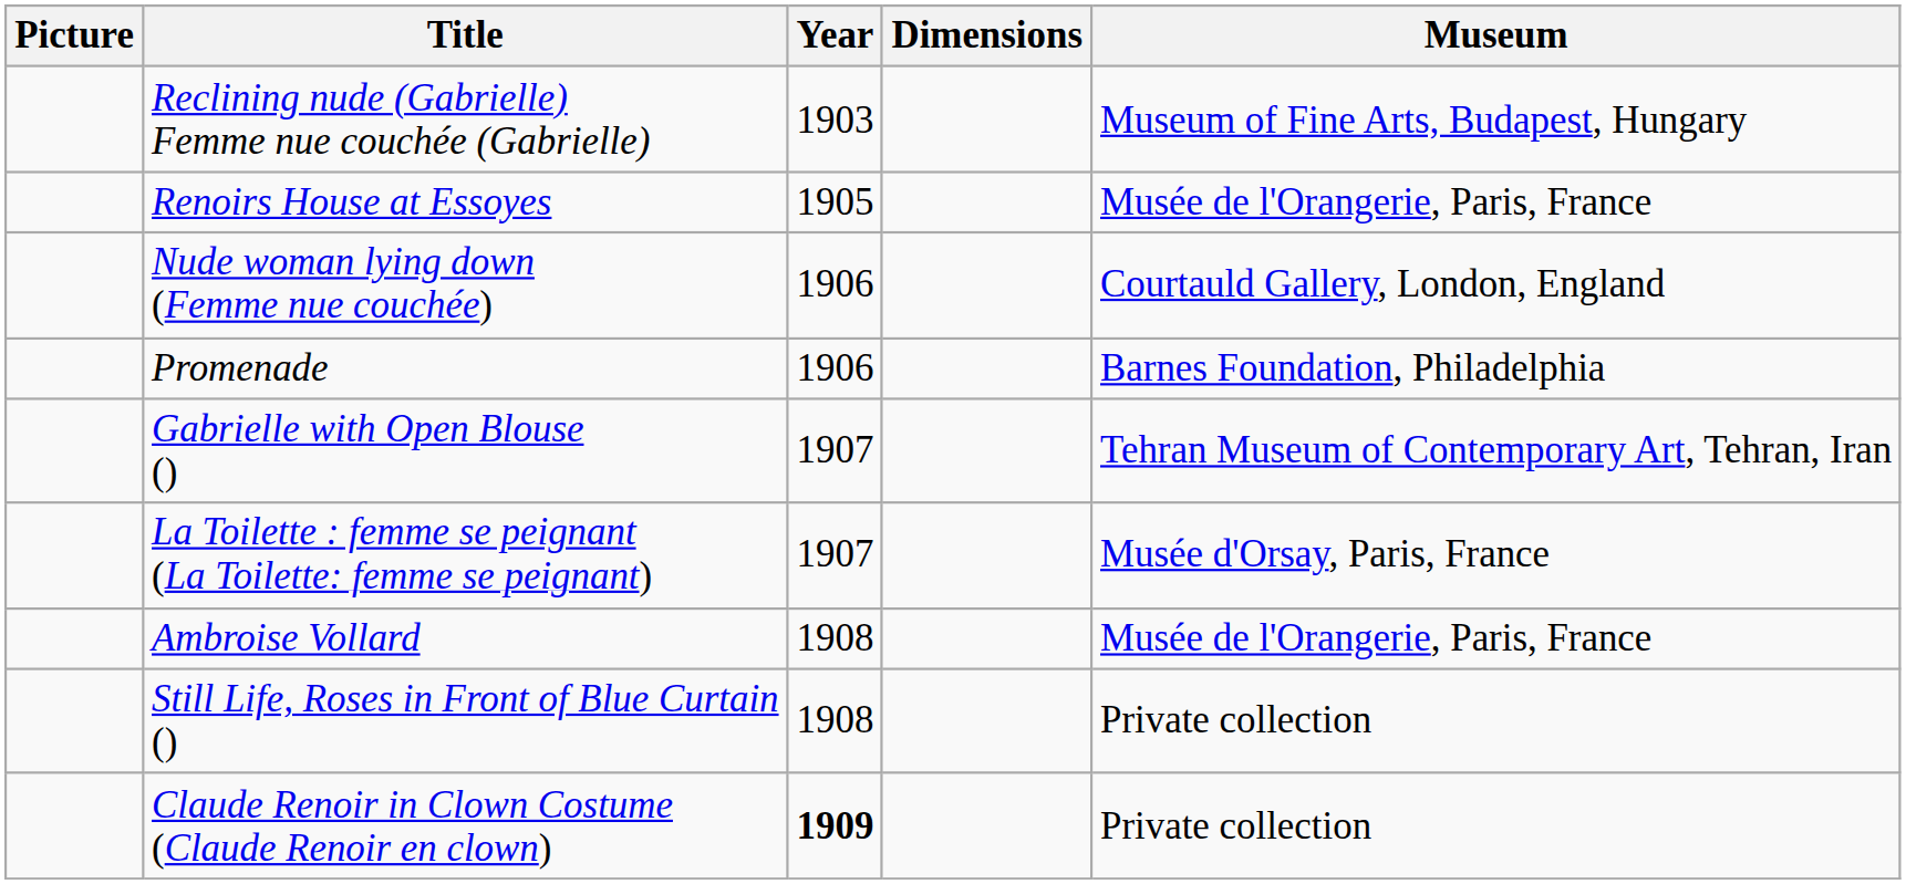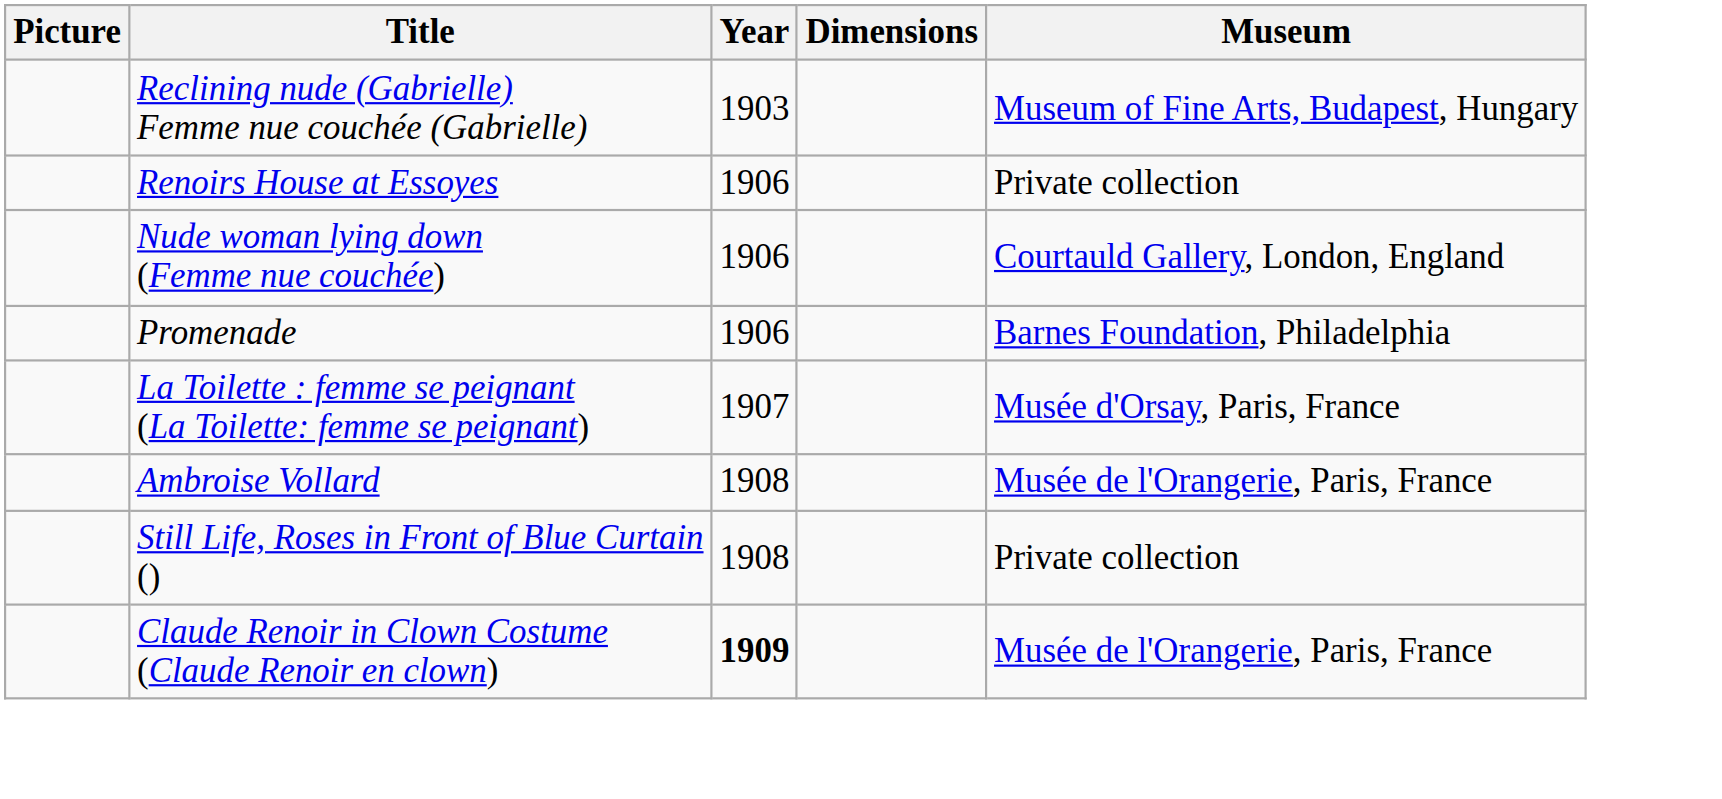Renoirs House at Essoyes | Year: 1905 -> 1906
Renoirs House at Essoyes | Museum: Musée de l'Orangerie, Paris, France -> Private collection
- row: Gabrielle with Open Blouse () | 1907 | Tehran Museum of Contemporary Art, Tehran, Iran
Claude Renoir in Clown Costume (Claude Renoir en clown) | Museum: Private collection -> Musée de l'Orangerie, Paris, France
